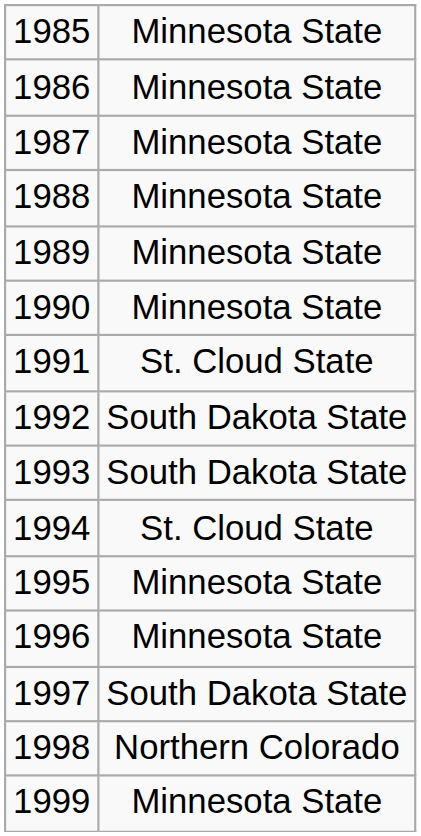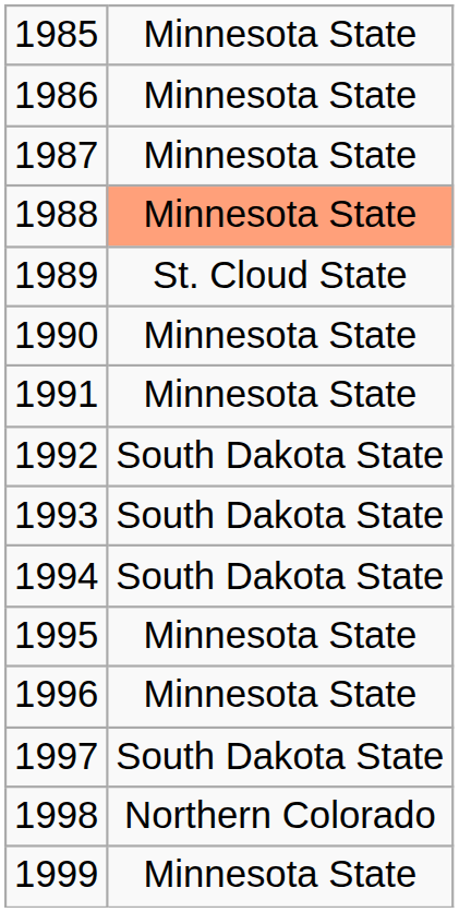1988 | column 2: no background -> lightsalmon background
1989 | column 2: Minnesota State -> St. Cloud State
1991 | column 2: St. Cloud State -> Minnesota State
1994 | column 2: St. Cloud State -> South Dakota State
